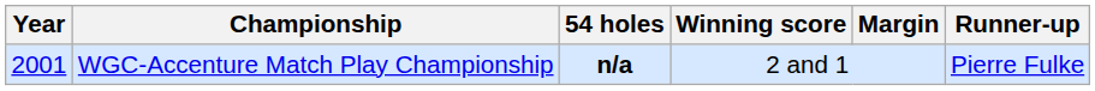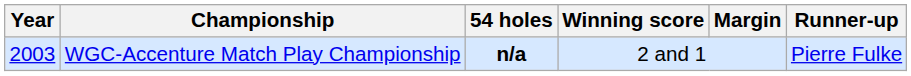WGC-Accenture Match Play Championship | Year: 2001 -> 2003
